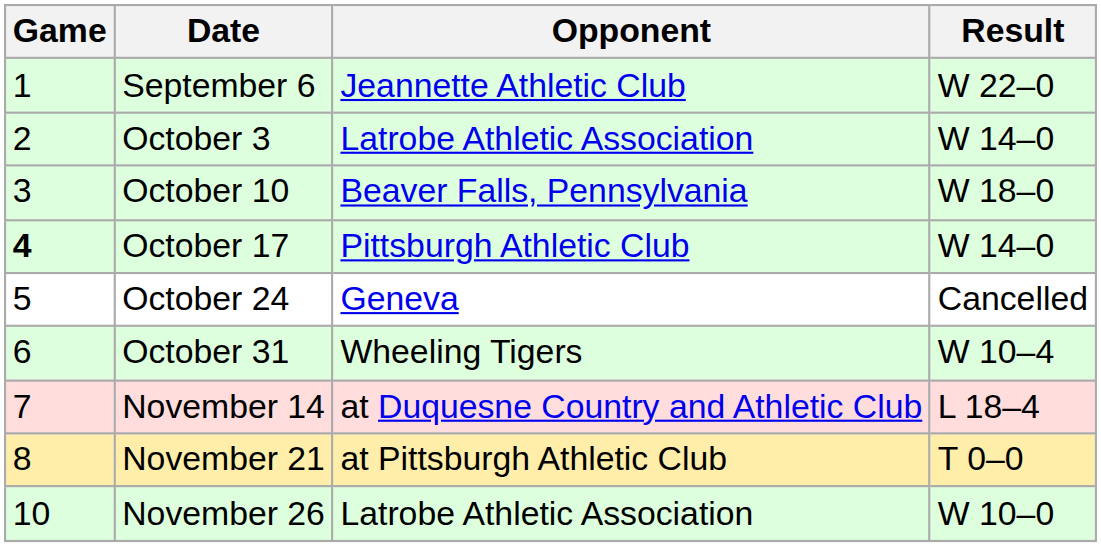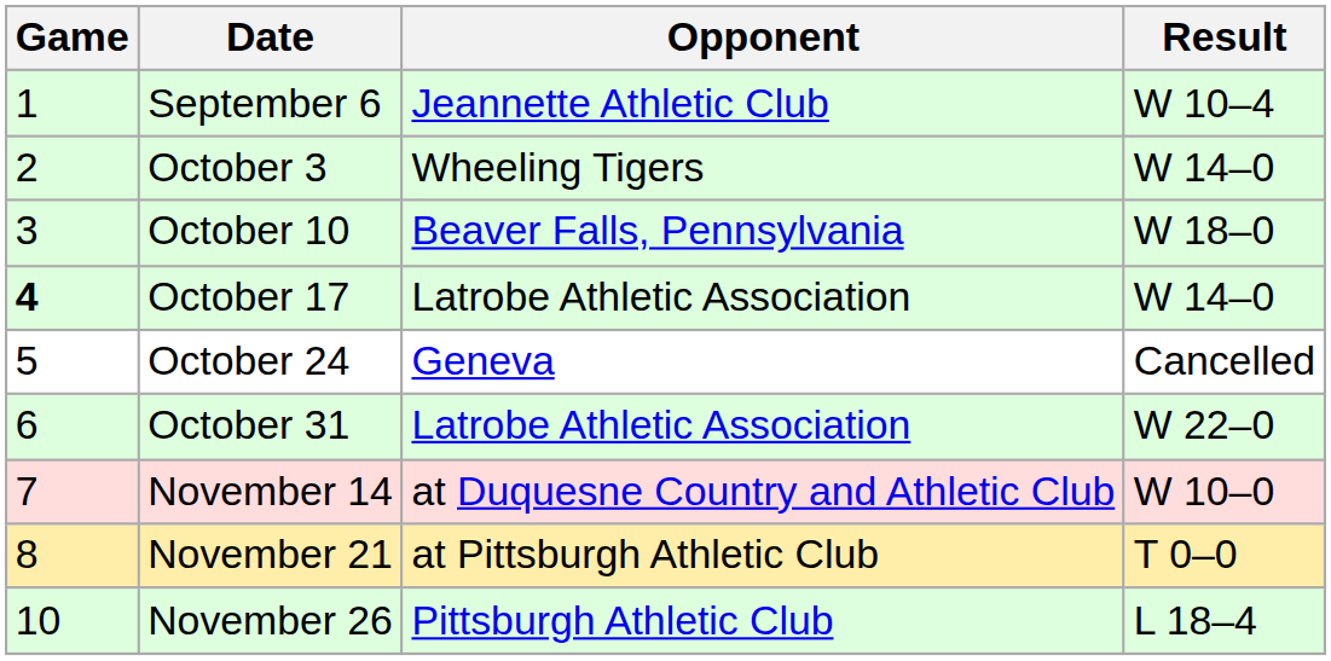September 6 | Result: W 22–0 -> W 10–4
October 3 | Opponent: Latrobe Athletic Association -> Wheeling Tigers
October 17 | Opponent: Pittsburgh Athletic Club -> Latrobe Athletic Association
October 31 | Opponent: Wheeling Tigers -> Latrobe Athletic Association
October 31 | Result: W 10–4 -> W 22–0
November 14 | Result: L 18–4 -> W 10–0
November 26 | Opponent: Latrobe Athletic Association -> Pittsburgh Athletic Club
November 26 | Result: W 10–0 -> L 18–4
